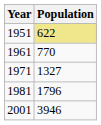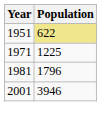- row: 1961 | 770
1971 | Population: 1327 -> 1225
